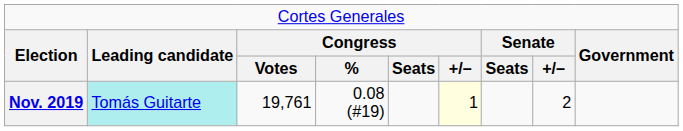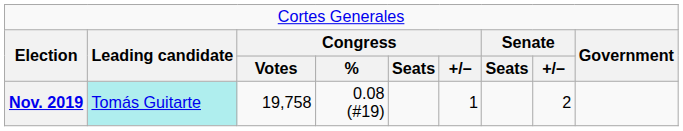Nov. 2019 | column 3: 19,761 -> 19,758
Nov. 2019 | column 6: lightyellow background -> no background
